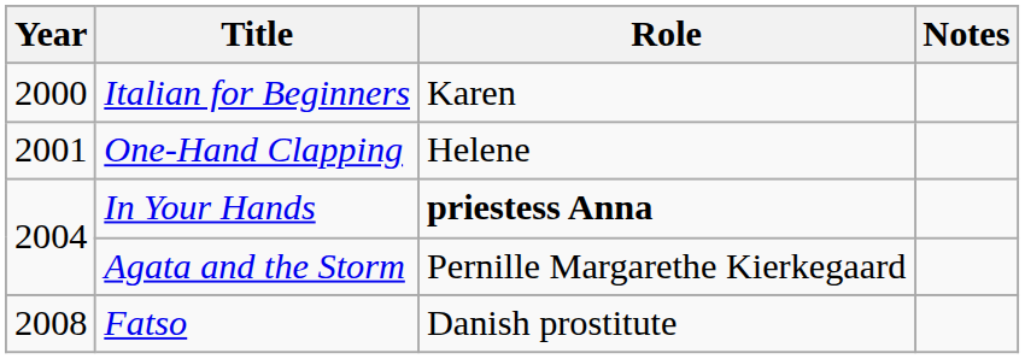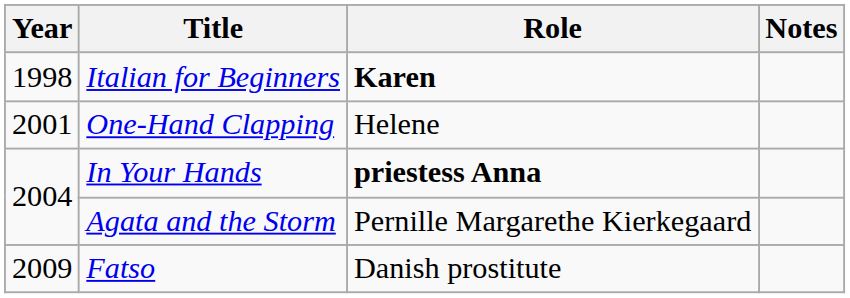Italian for Beginners | Year: 2000 -> 1998
Italian for Beginners | Role: normal -> bold
Fatso | Year: 2008 -> 2009
